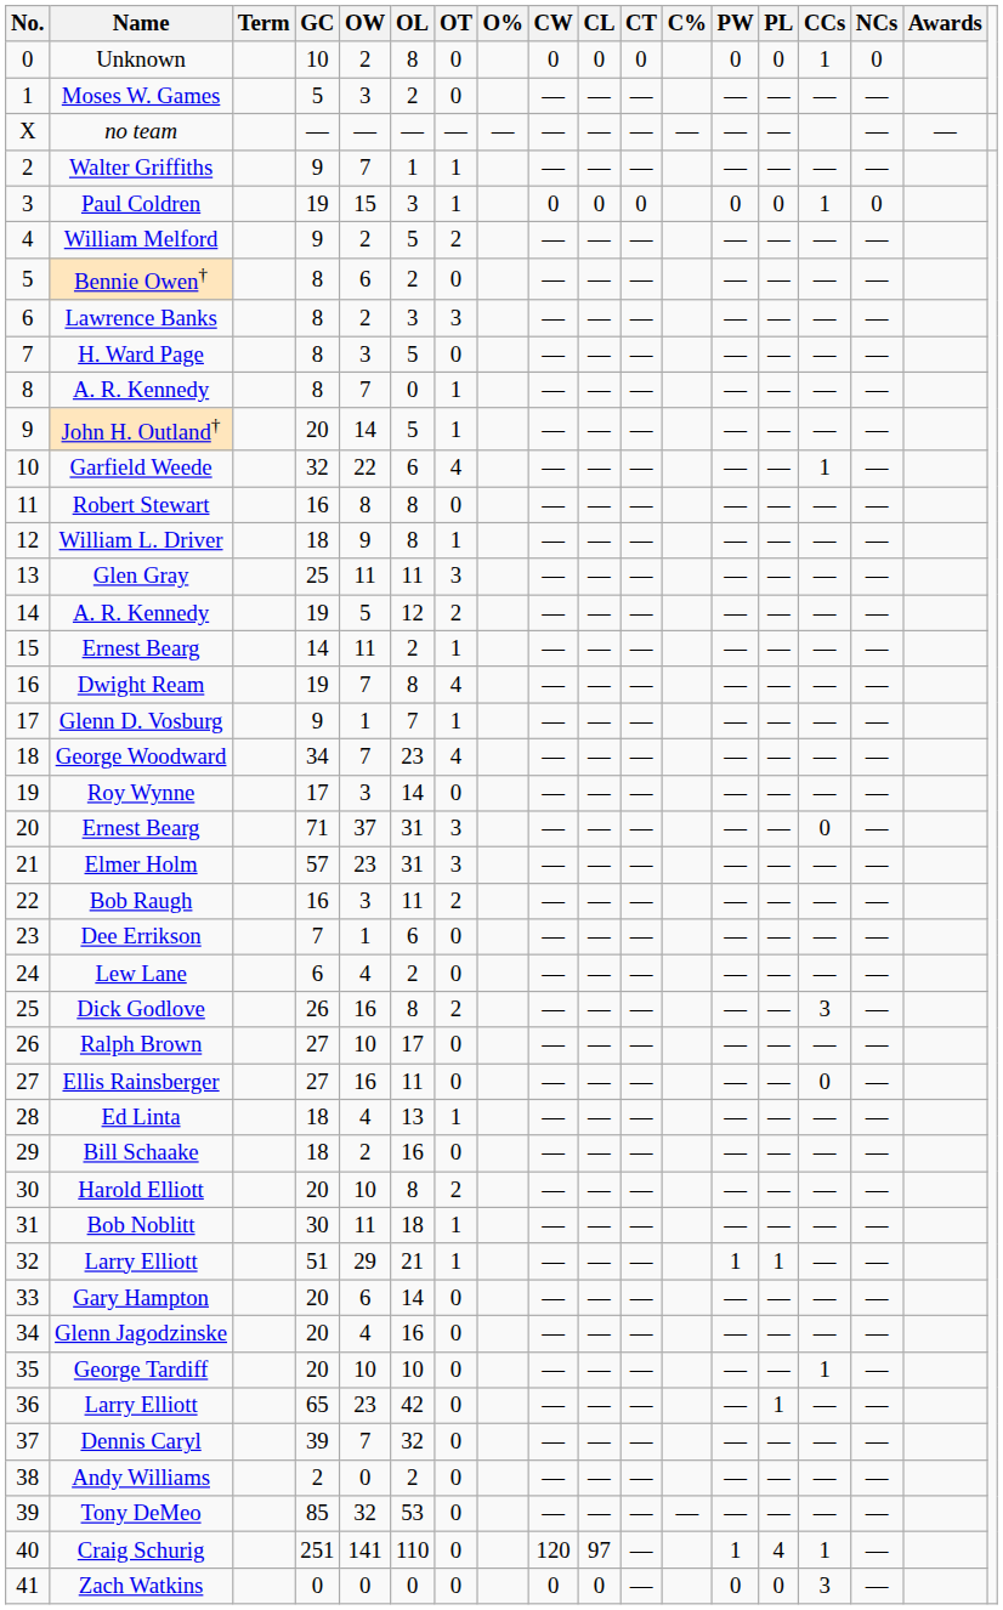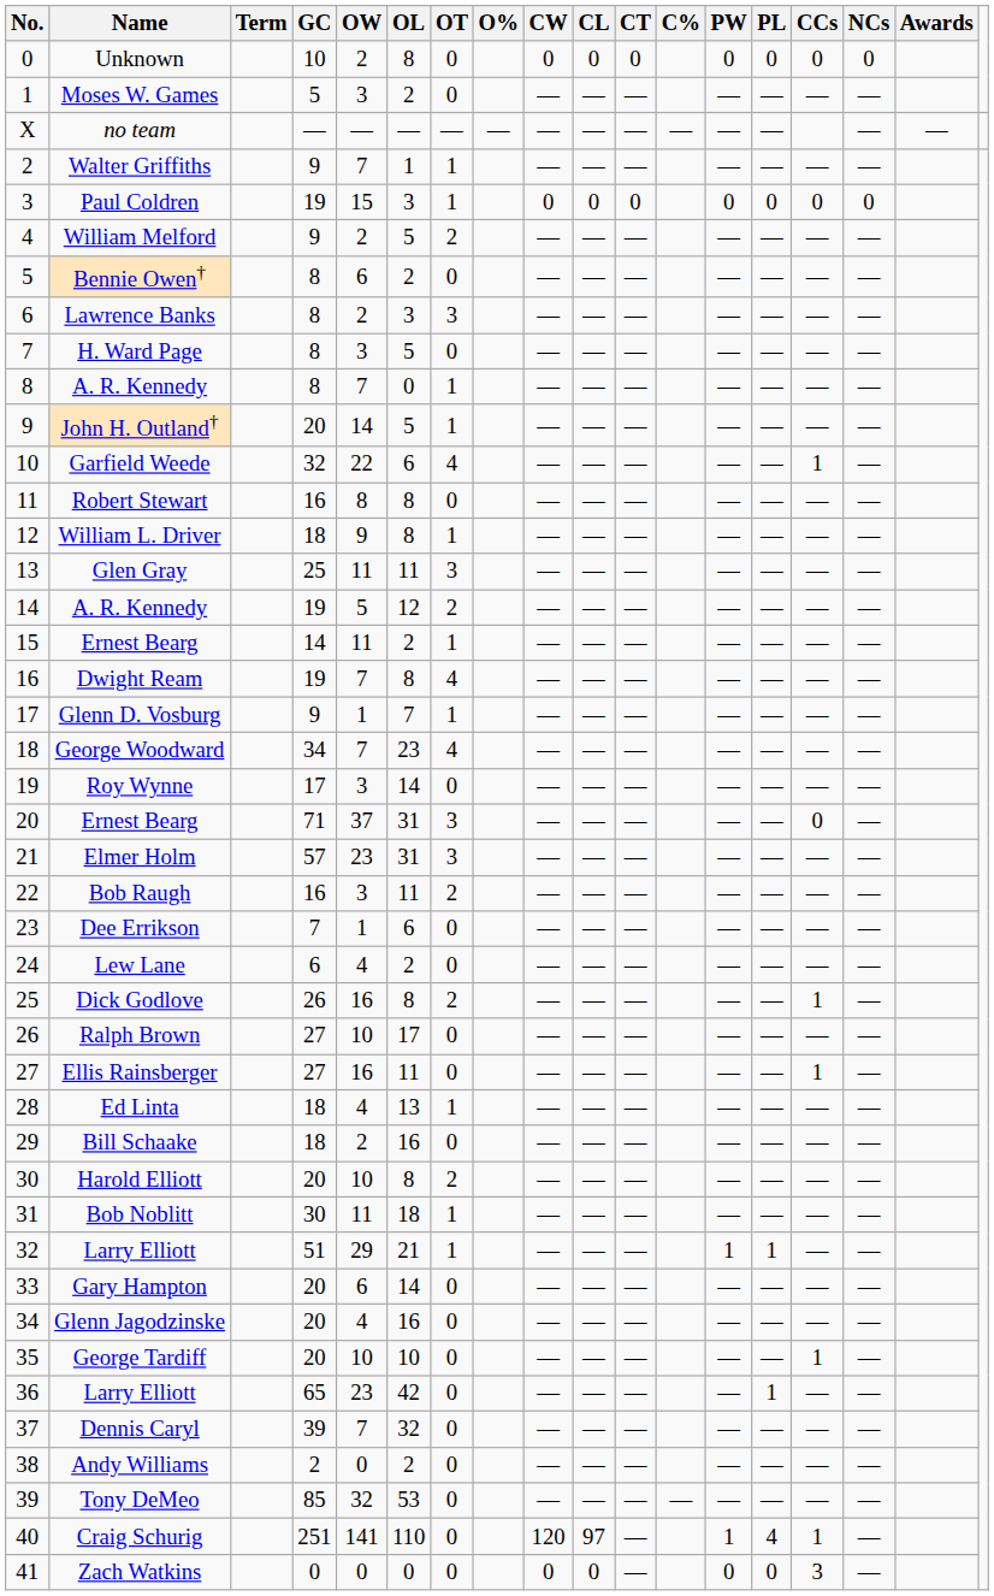Unknown | CCs: 1 -> 0
Paul Coldren | CCs: 1 -> 0
Dick Godlove | CCs: 3 -> 1
Ellis Rainsberger | CCs: 0 -> 1
